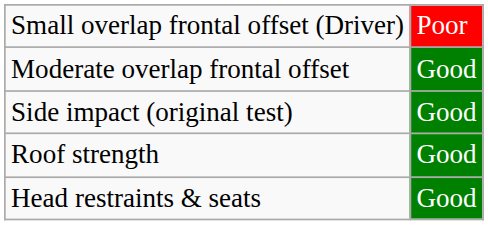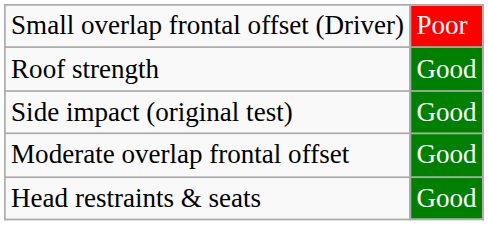rows swapped: Moderate overlap frontal offset <-> Roof strength
